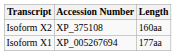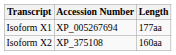rows swapped: Isoform X1 <-> Isoform X2
